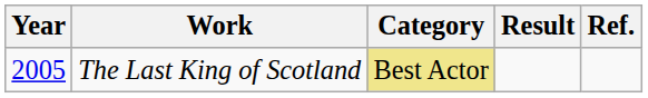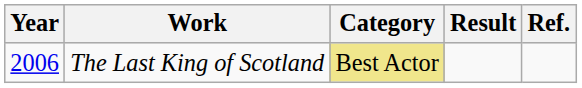The Last King of Scotland | Year: 2005 -> 2006
